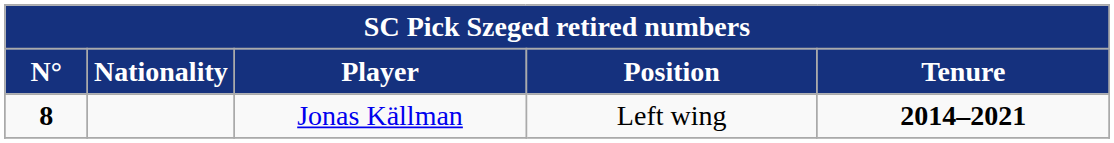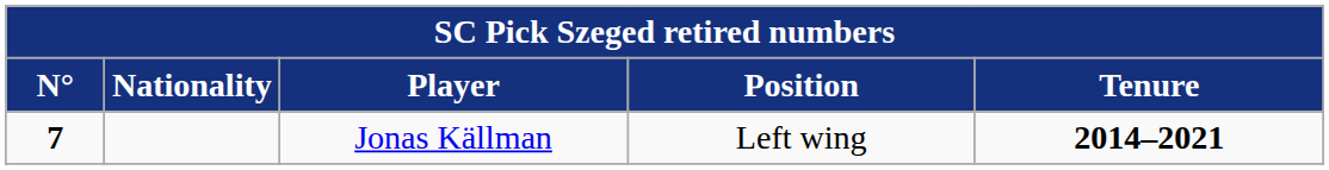Jonas Källman | N°: 8 -> 7
